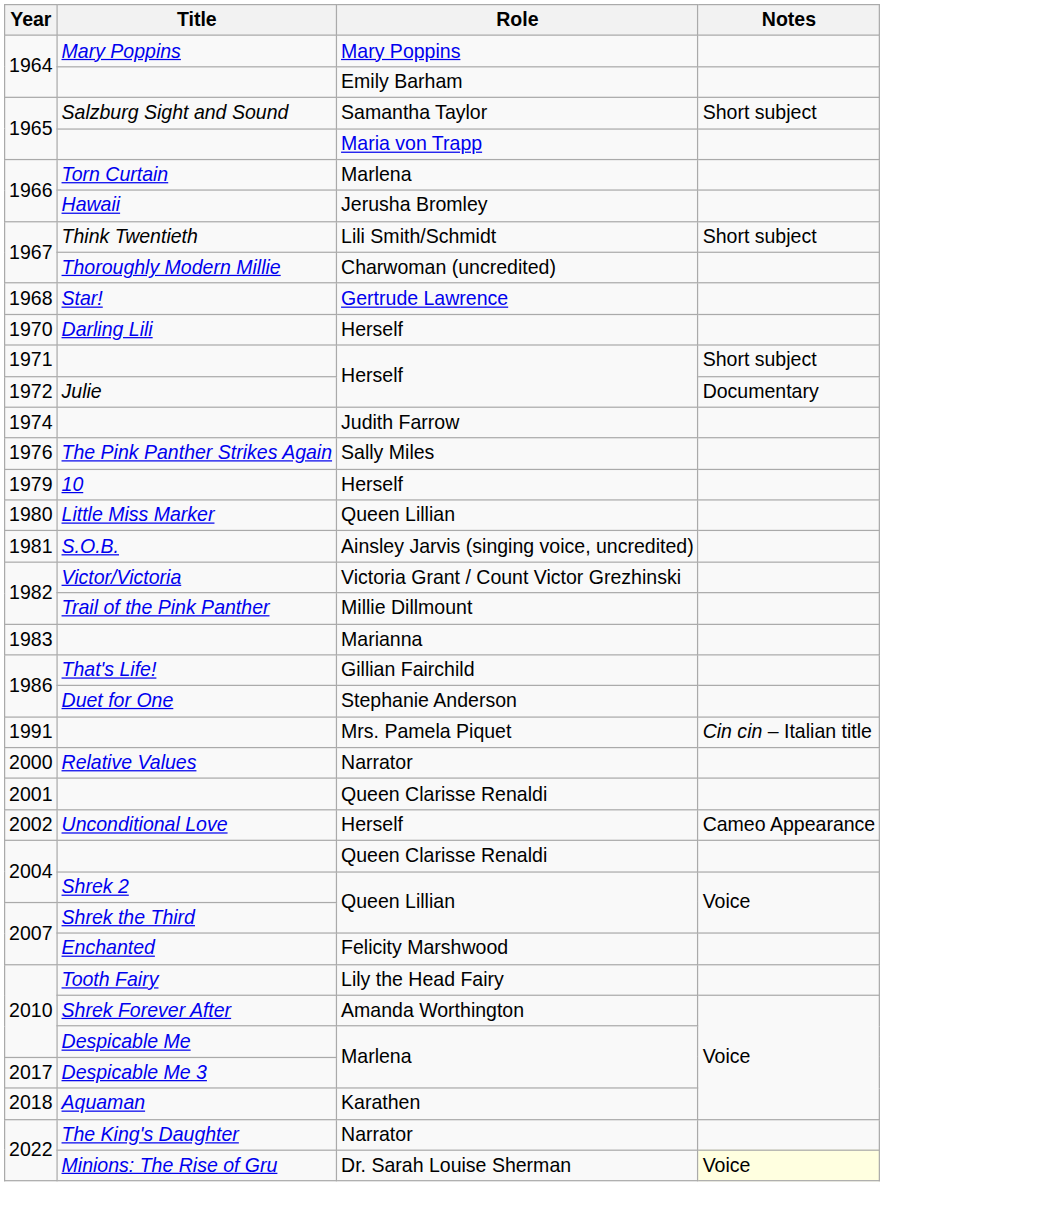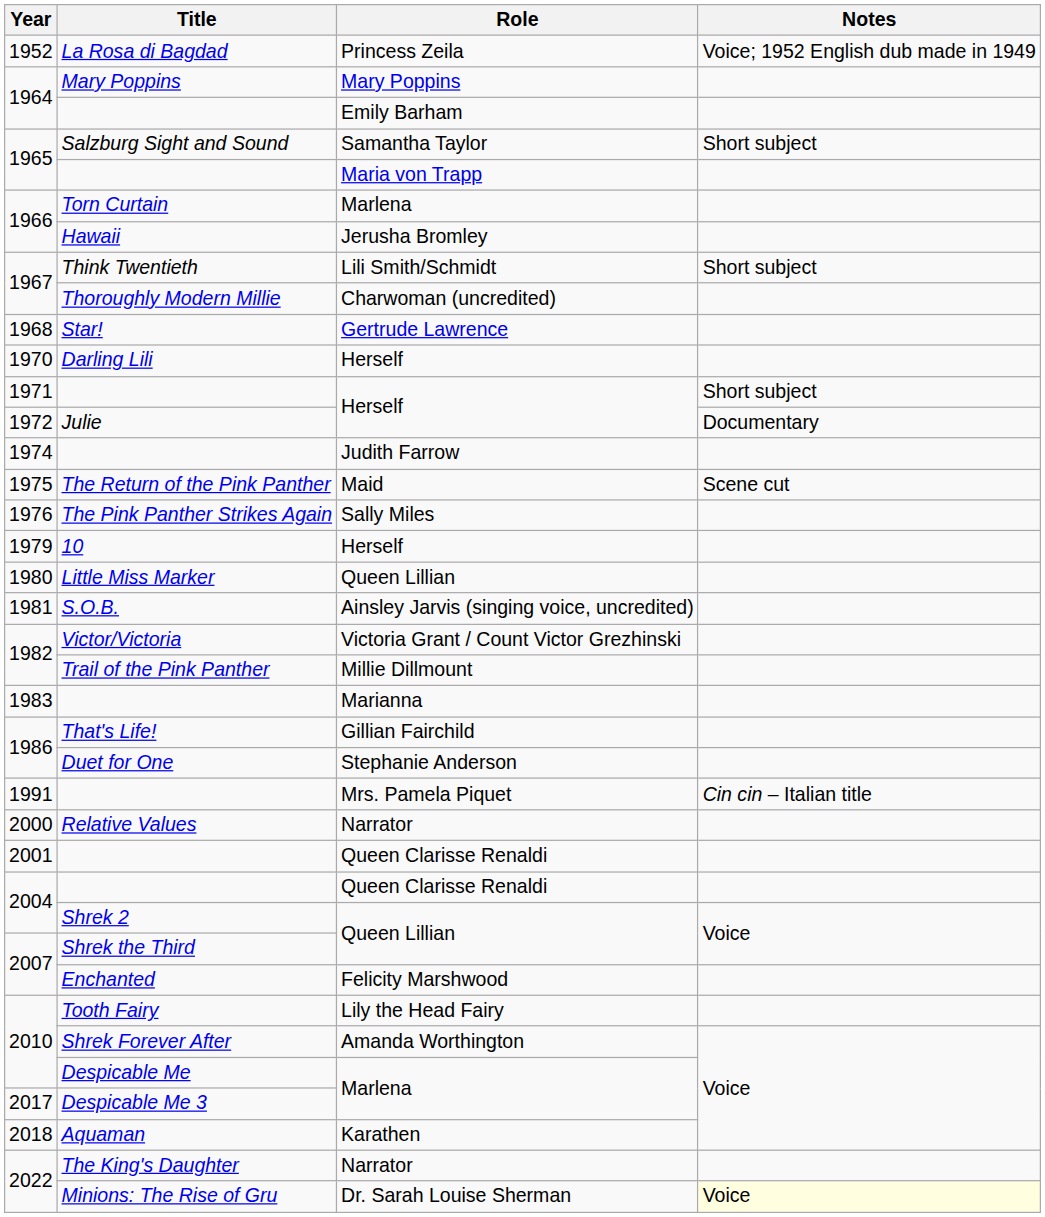+ row: 1952 | La Rosa di Bagdad | Princess Zeila | Voice; 1952 English dub made in 1949
+ row: 1975 | The Return of the Pink Panther | Maid | Scene cut
- row: 2002 | Unconditional Love | Herself | Cameo Appearance
